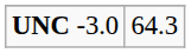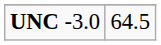UNC -3.0 | column 2: 64.3 -> 64.5
